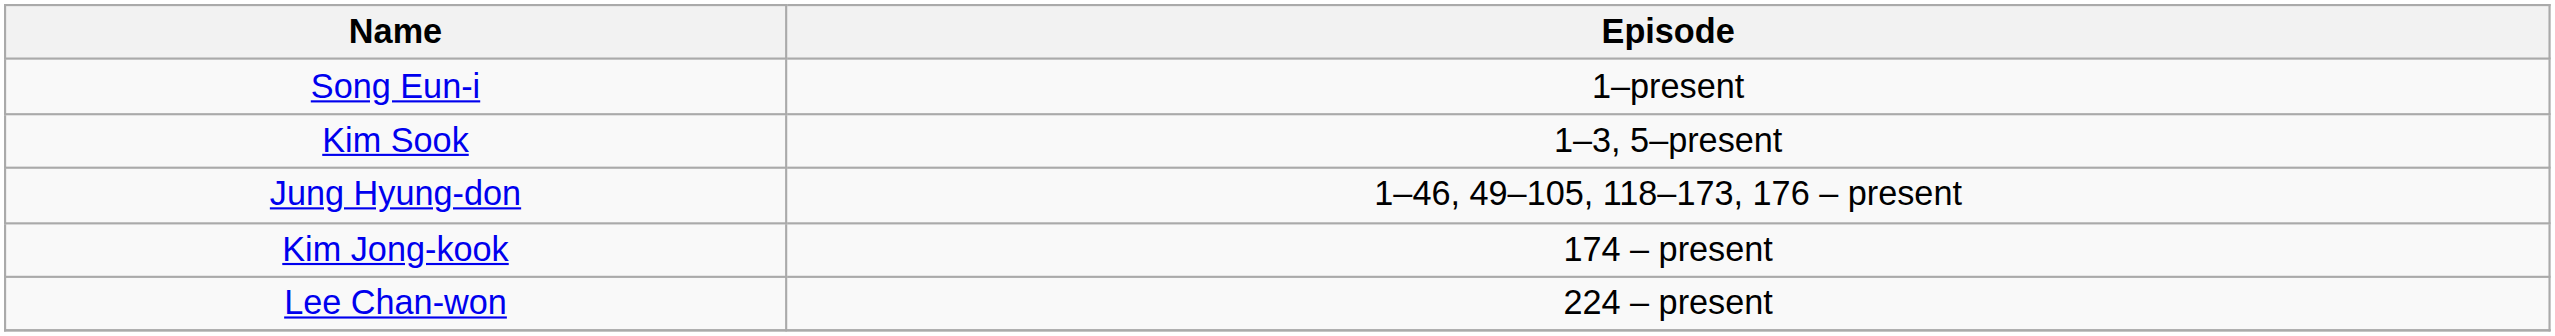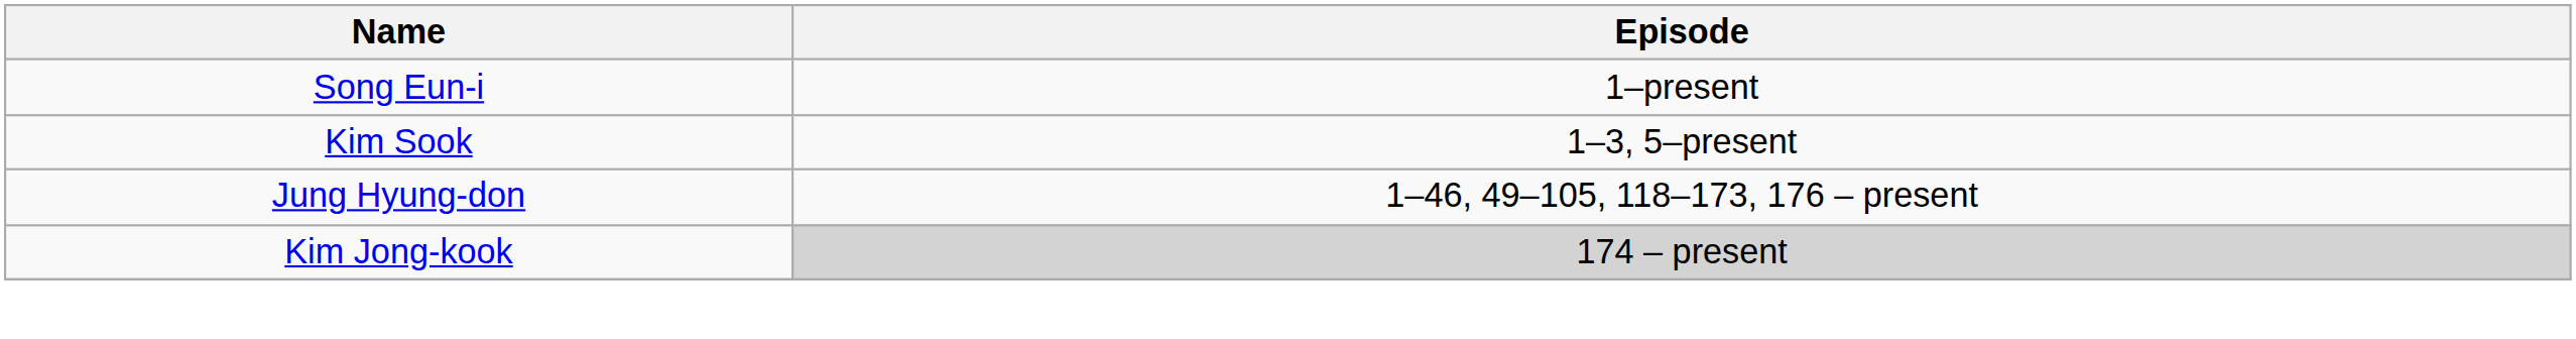Kim Jong-kook | Episode: no background -> lightgrey background
- row: Lee Chan-won | 224 – present
